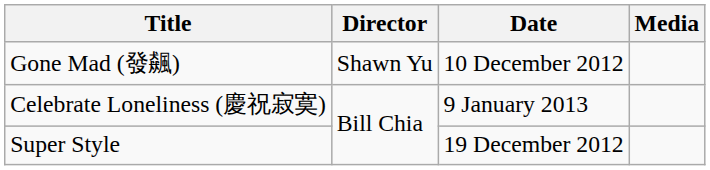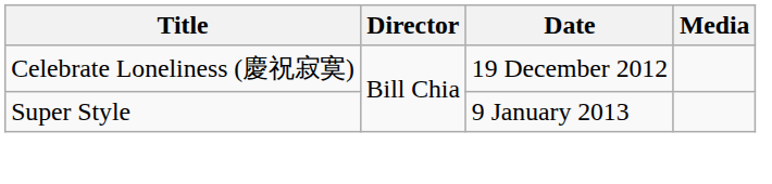- row: Gone Mad (發飆) | Shawn Yu | 10 December 2012
Celebrate Loneliness (慶祝寂寞) | Date: 9 January 2013 -> 19 December 2012
Super Style | Date: 19 December 2012 -> 9 January 2013
